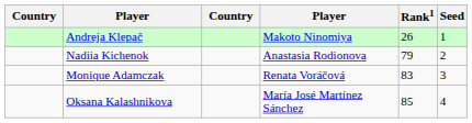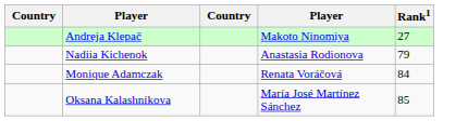- column: Seed | 1 | 2 | 3 | 4
Andreja Klepač | Rank1: 26 -> 27
Monique Adamczak | Rank1: 83 -> 84
